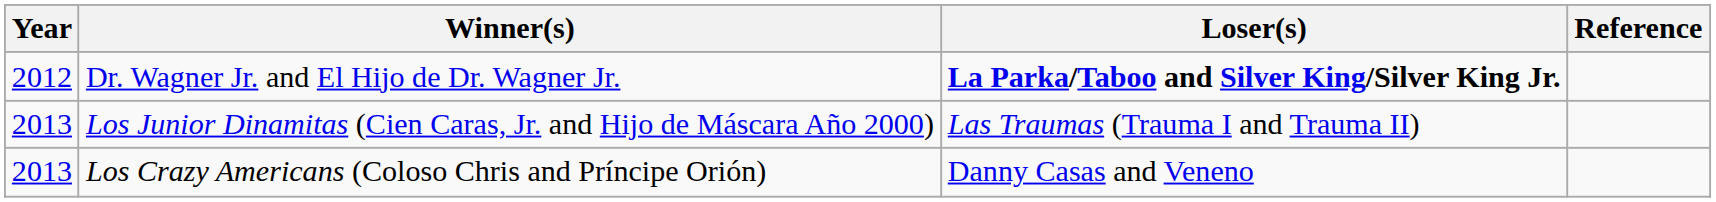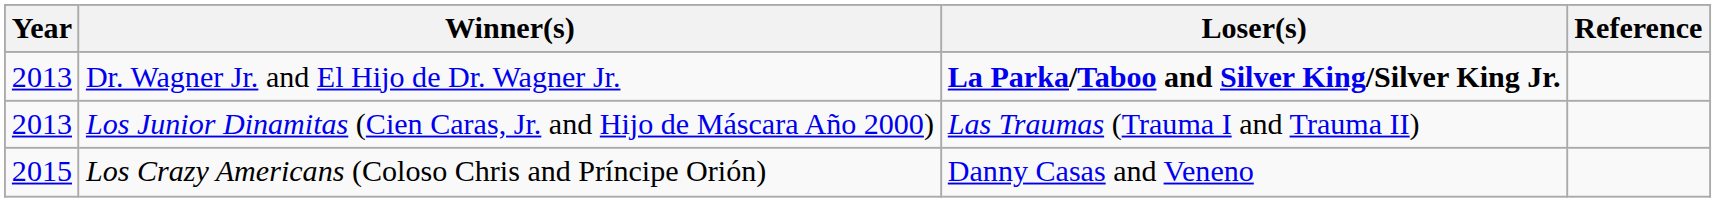Dr. Wagner Jr. and El Hijo de Dr. Wagner Jr. | Year: 2012 -> 2013
Los Crazy Americans (Coloso Chris and Príncipe Orión) | Year: 2013 -> 2015
